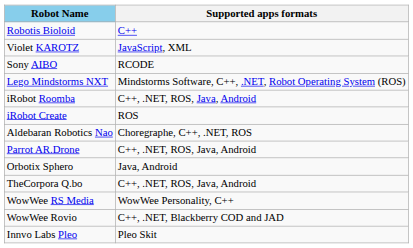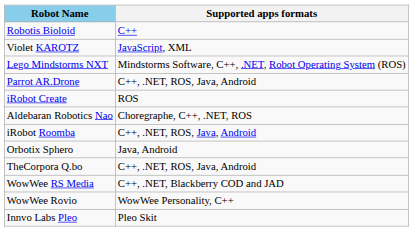- row: Sony AIBO | RCODE
rows swapped: iRobot Roomba <-> Parrot AR.Drone
WowWee RS Media | Supported apps formats: WowWee Personality, C++ -> C++, .NET, Blackberry COD and JAD
WowWee Rovio | Supported apps formats: C++, .NET, Blackberry COD and JAD -> WowWee Personality, C++
